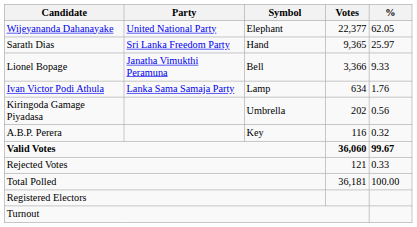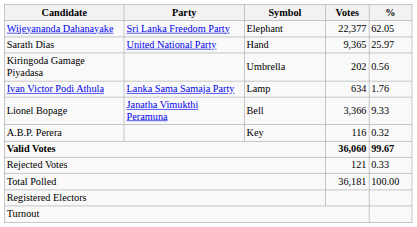Wijeyananda Dahanayake | Party: United National Party -> Sri Lanka Freedom Party
Sarath Dias | Party: Sri Lanka Freedom Party -> United National Party
rows swapped: Lionel Bopage <-> Kiringoda Gamage Piyadasa
